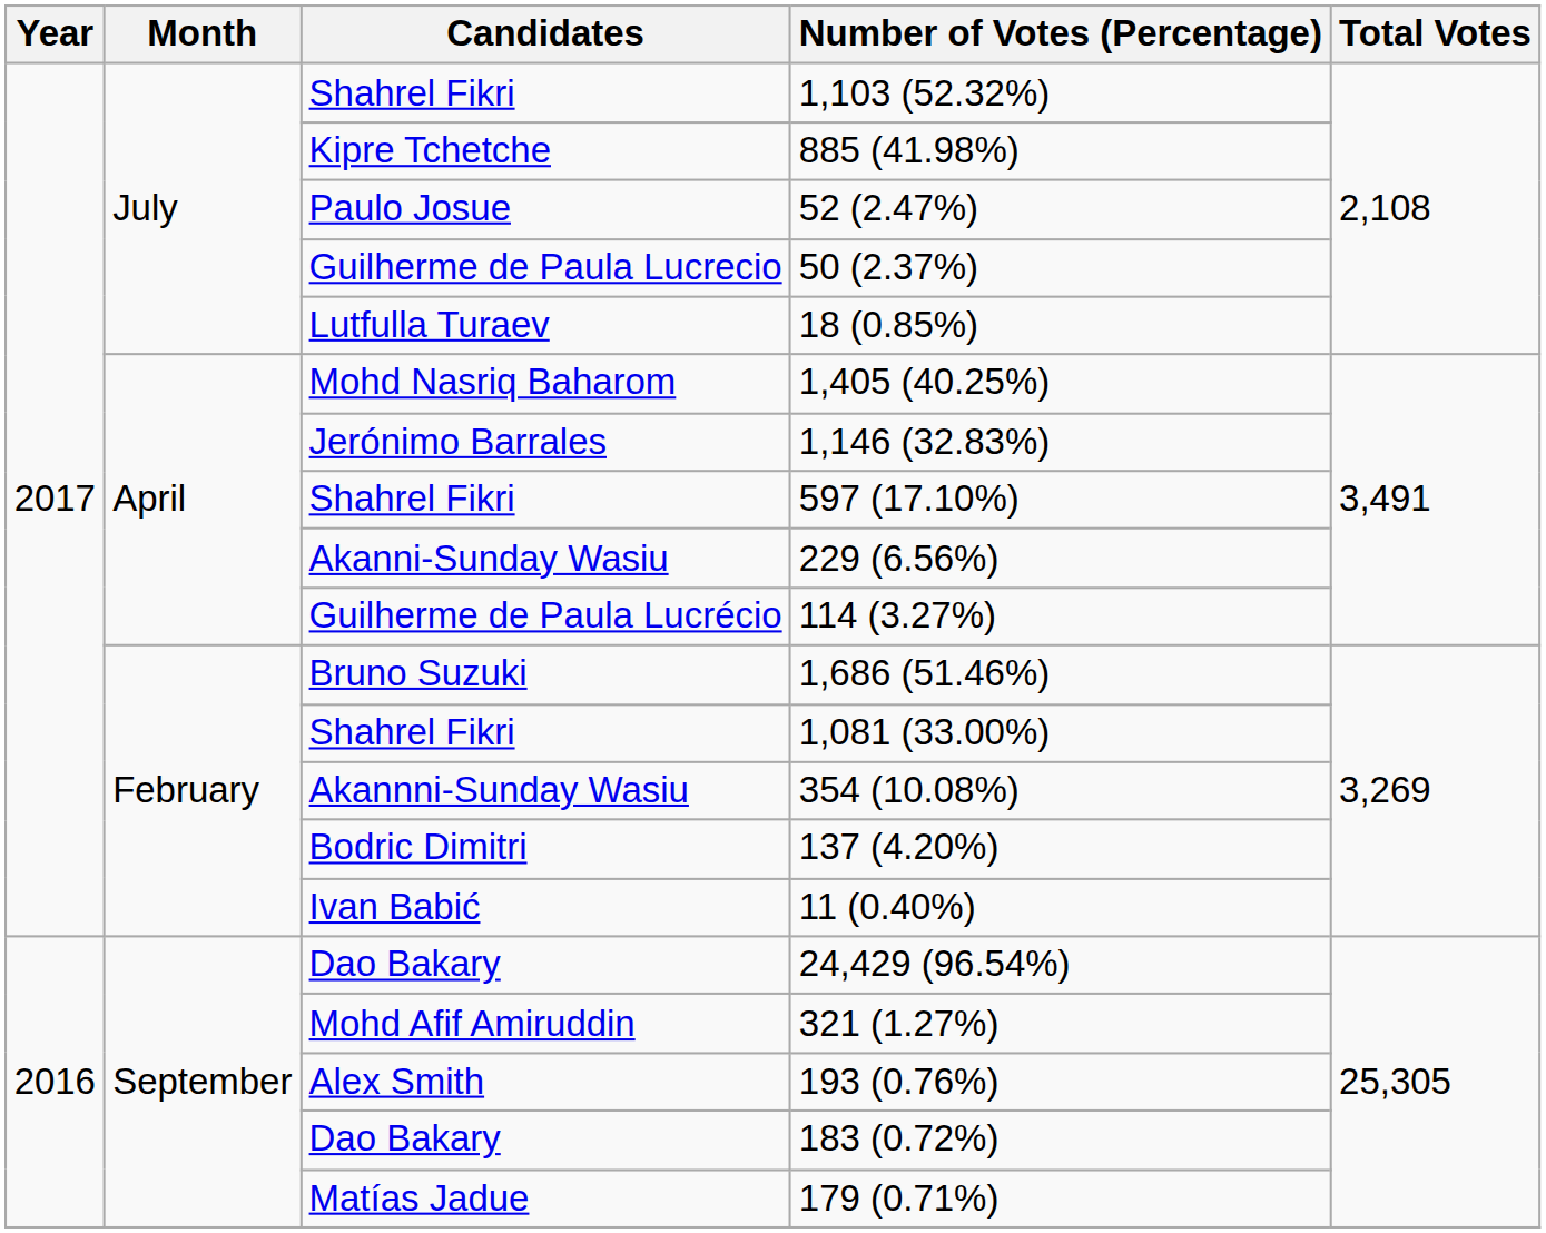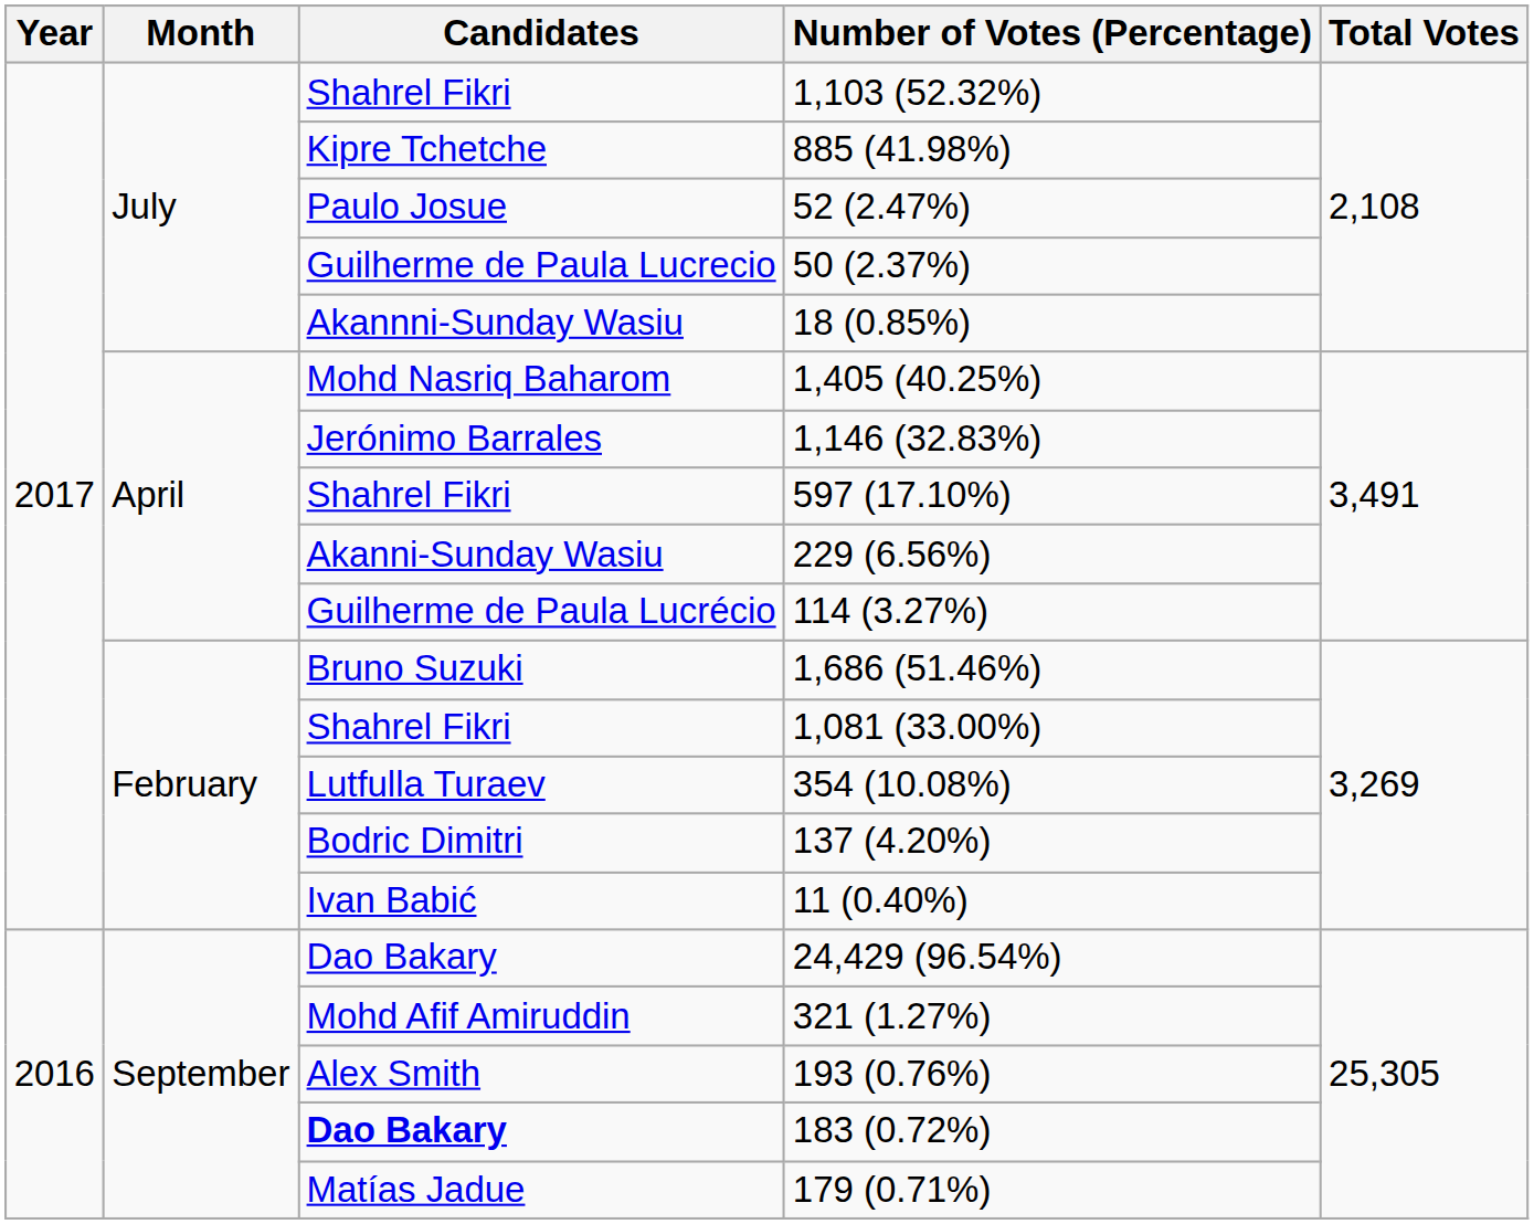18 (0.85%) | Candidates: Lutfulla Turaev -> Akannni-Sunday Wasiu
354 (10.08%) | Candidates: Akannni-Sunday Wasiu -> Lutfulla Turaev
183 (0.72%) | Candidates: normal -> bold
